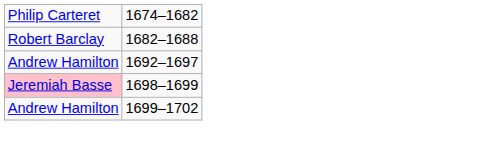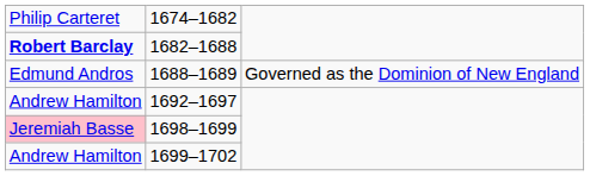1682–1688 | column 1: normal -> bold
+ row: Edmund Andros | 1688–1689 | Governed as the Dominion of New England
